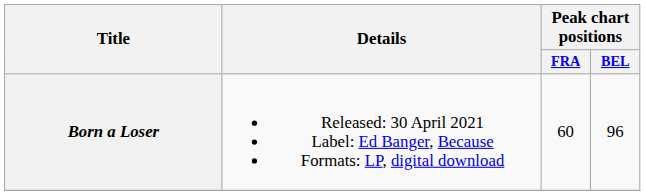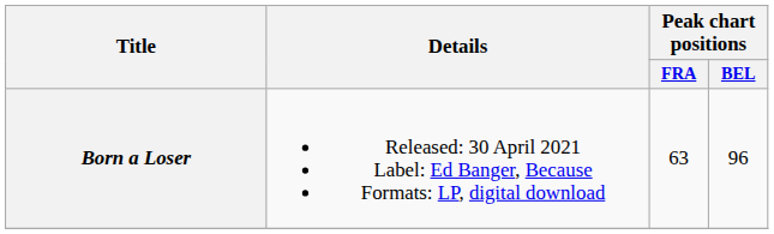Born a Loser | Peak chart positions / FRA: 60 -> 63
